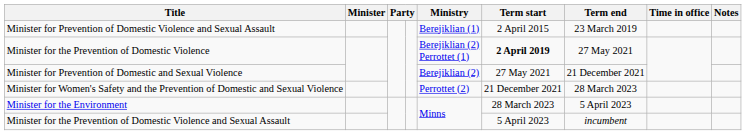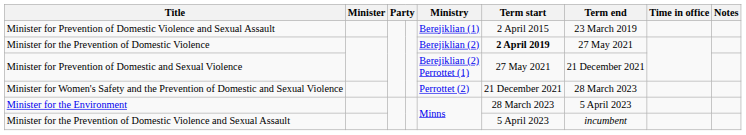Minister for the Prevention of Domestic Violence | Ministry: Berejiklian (2) Perrottet (1) -> Berejiklian (2)
Minister for Prevention of Domestic and Sexual Violence | Ministry: Berejiklian (2) -> Berejiklian (2) Perrottet (1)
